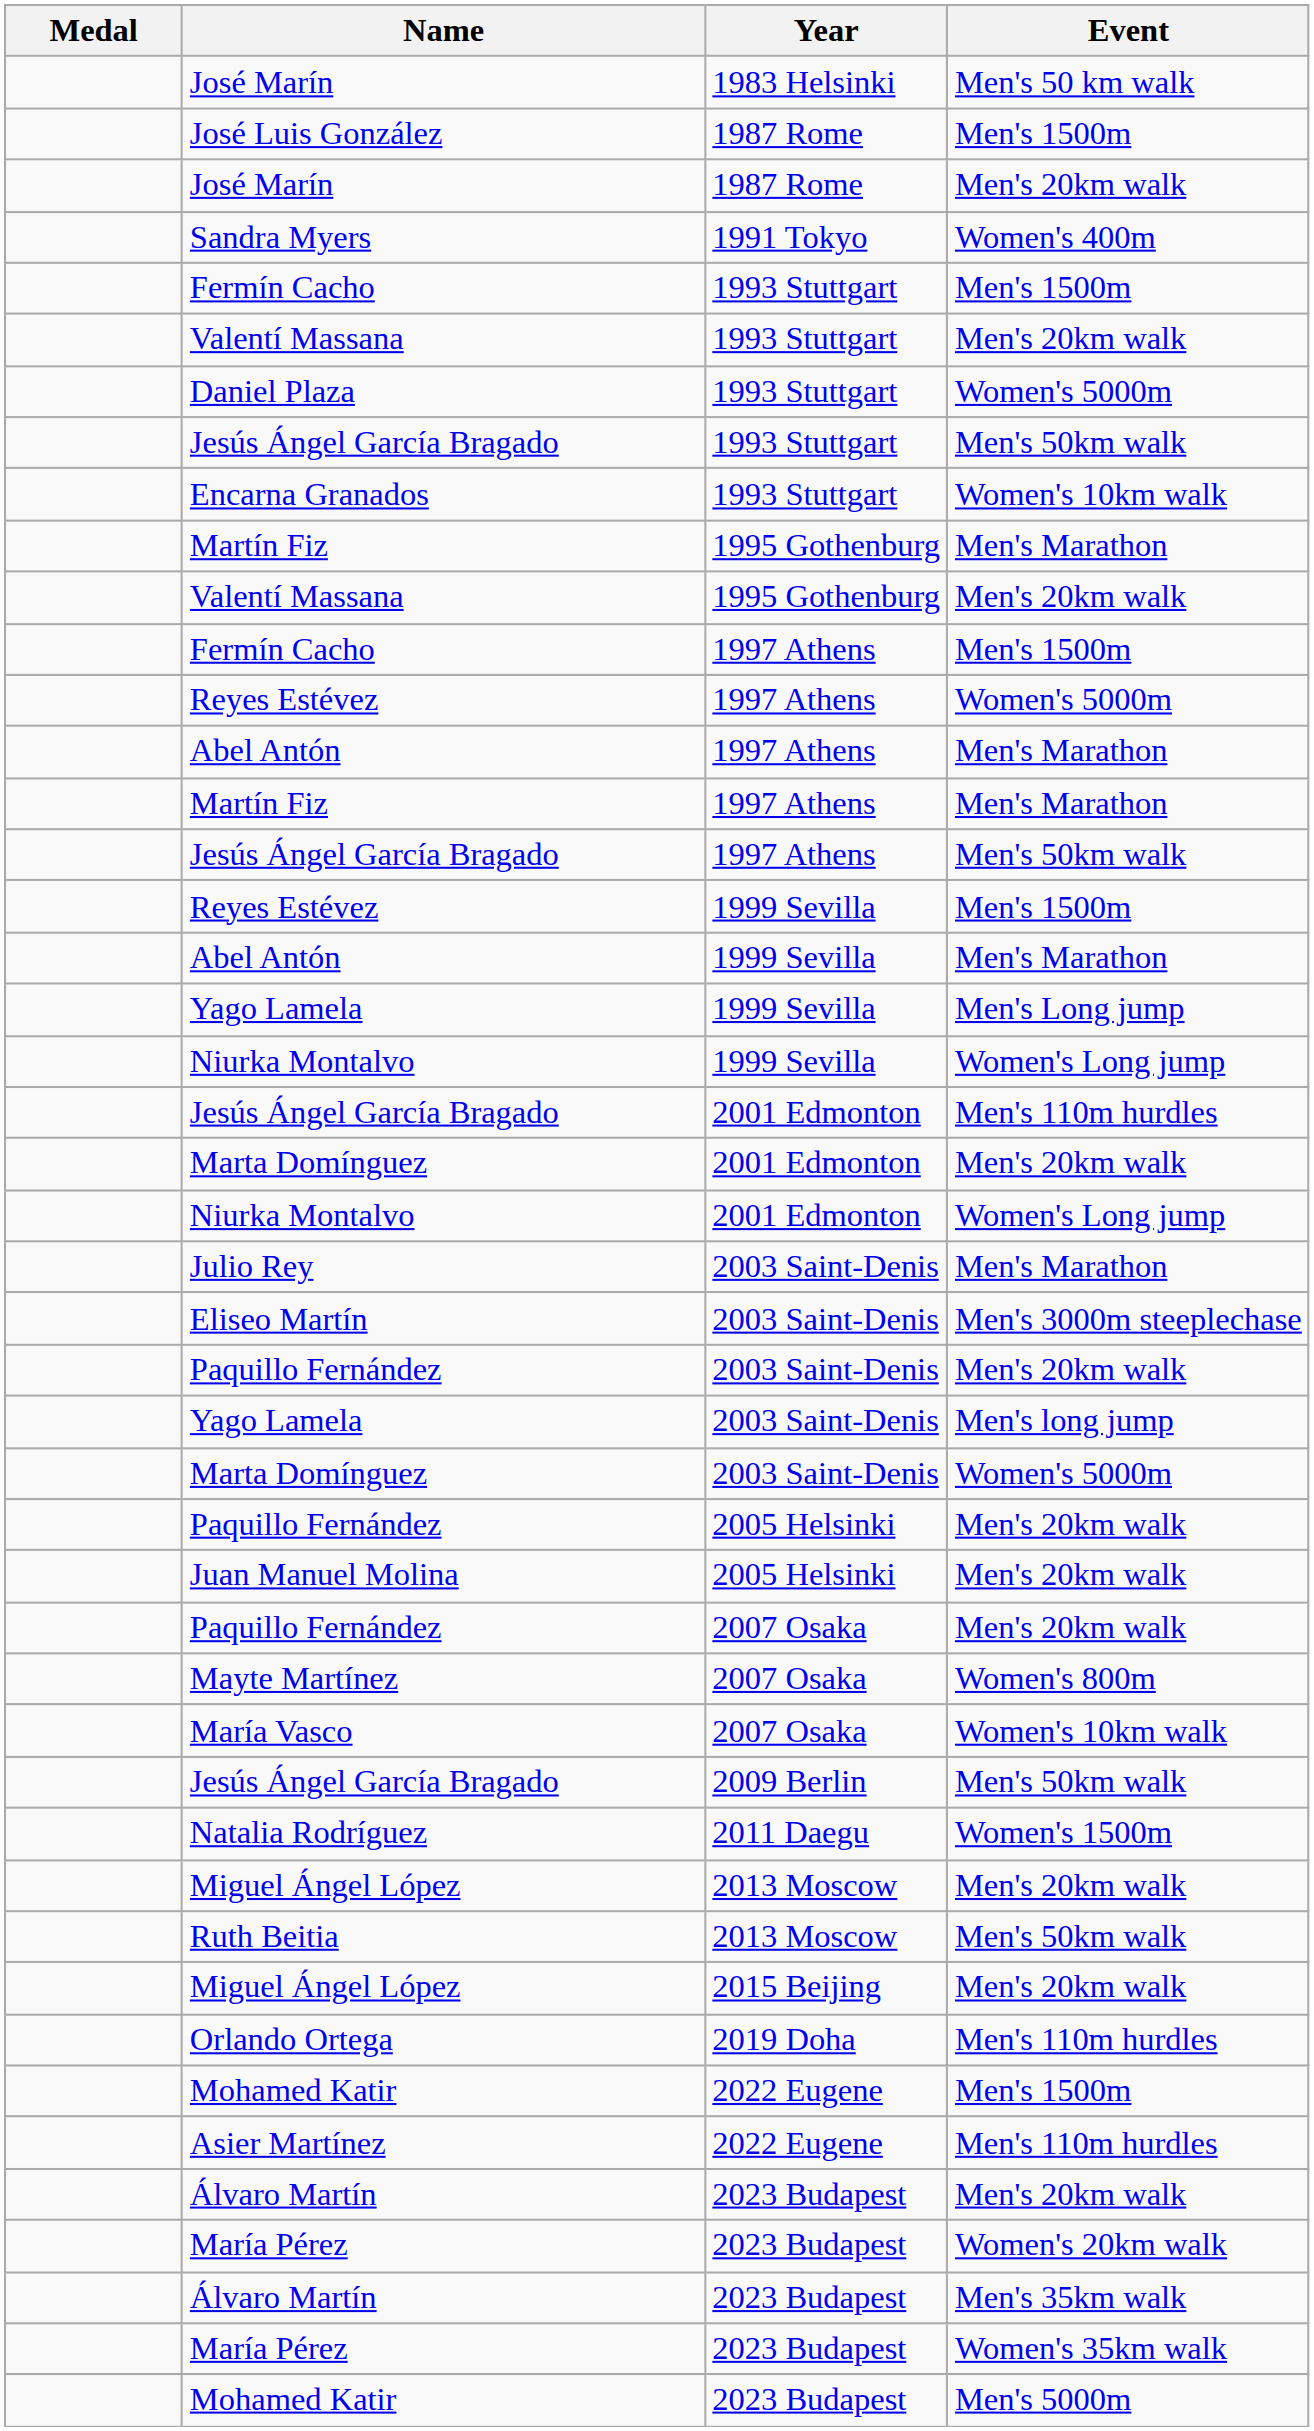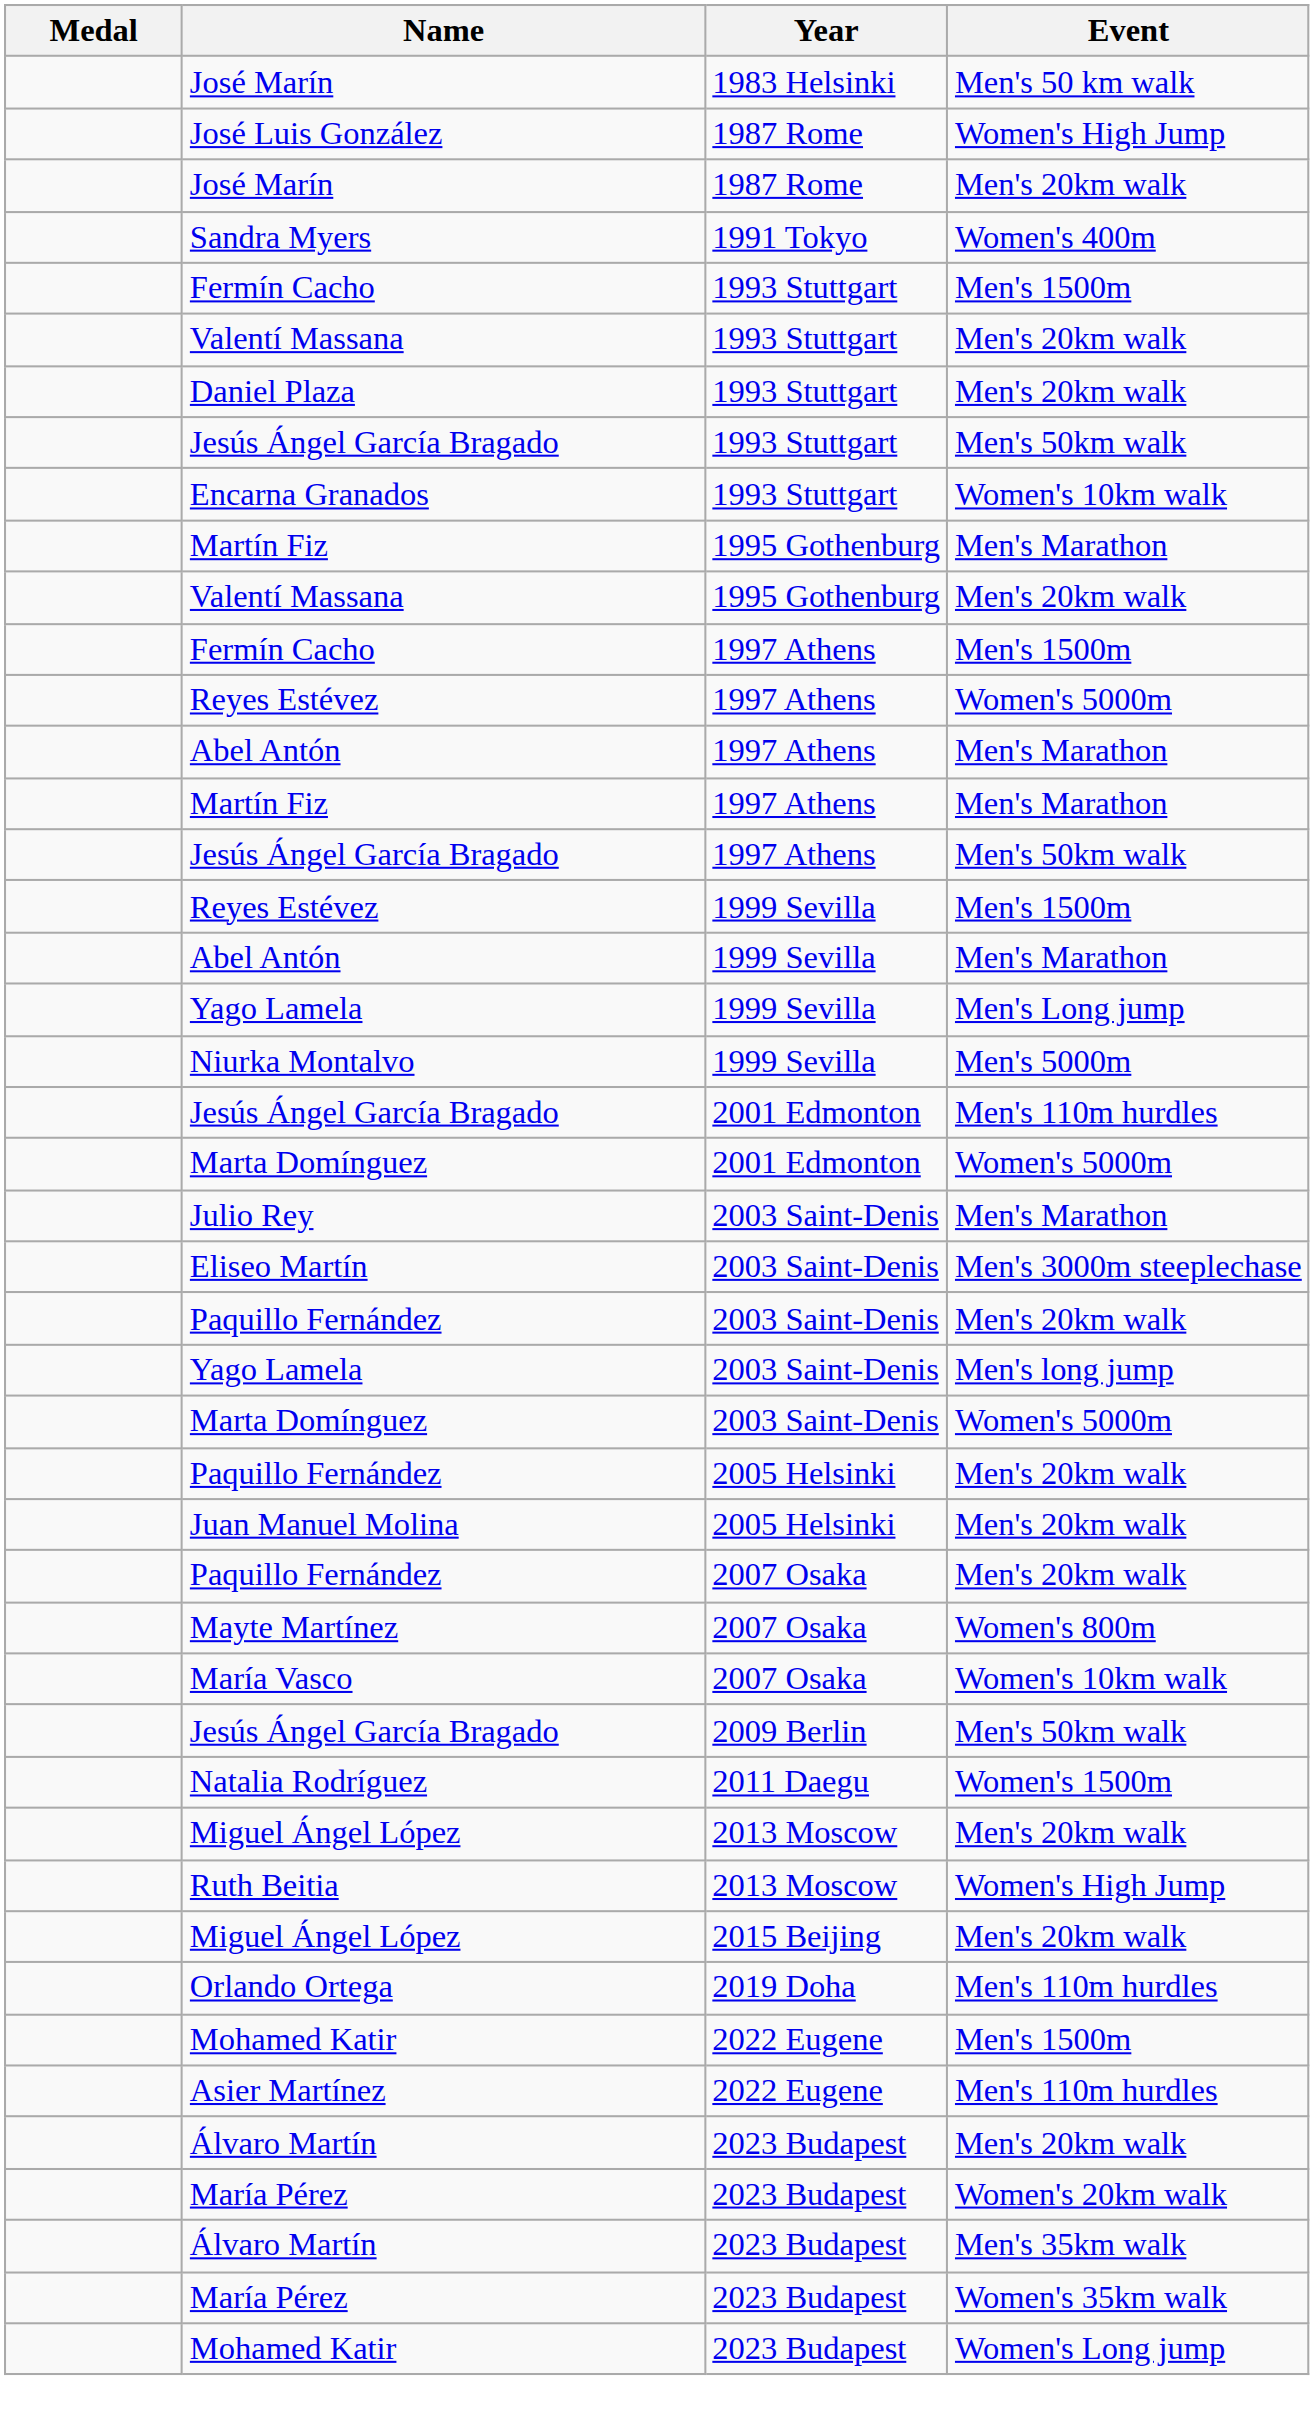José Luis González | Event: Men's 1500m -> Women's High Jump
Daniel Plaza | Event: Women's 5000m -> Men's 20km walk
Niurka Montalvo / 1999 Sevilla | Event: Women's Long jump -> Men's 5000m
Marta Domínguez / 2001 Edmonton | Event: Men's 20km walk -> Women's 5000m
- row: Niurka Montalvo | 2001 Edmonton | Women's Long jump
Ruth Beitia | Event: Men's 50km walk -> Women's High Jump
Mohamed Katir / 2023 Budapest | Event: Men's 5000m -> Women's Long jump
